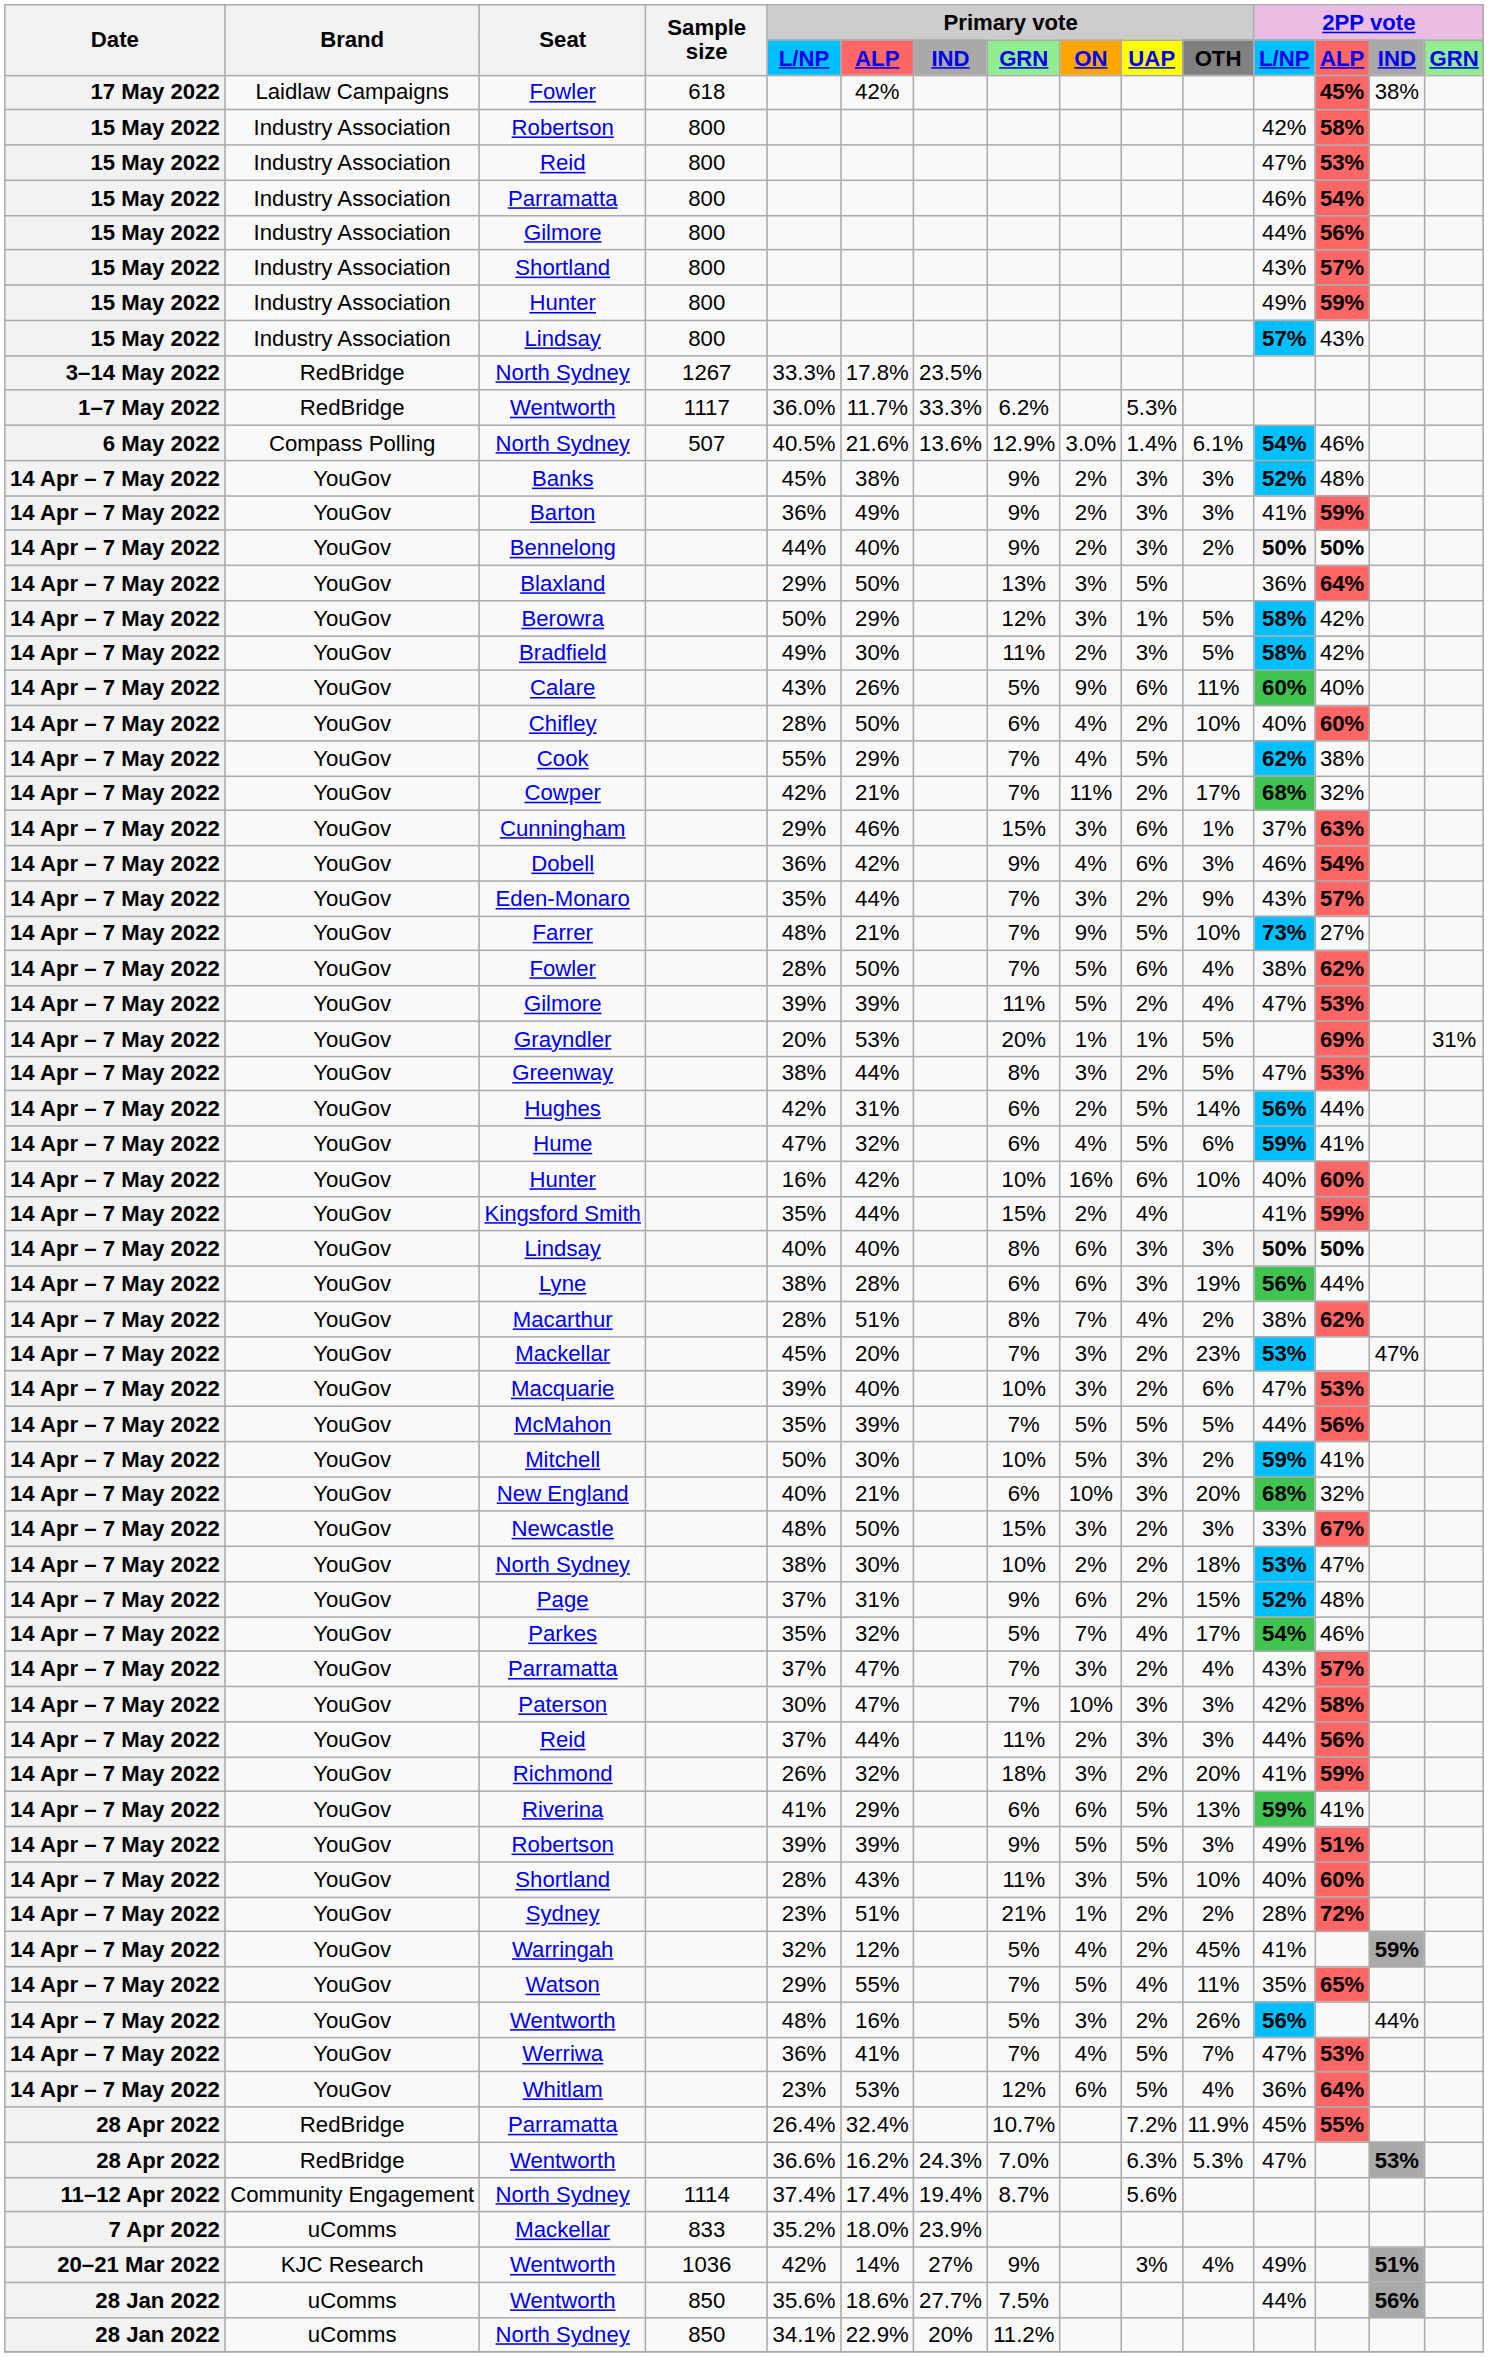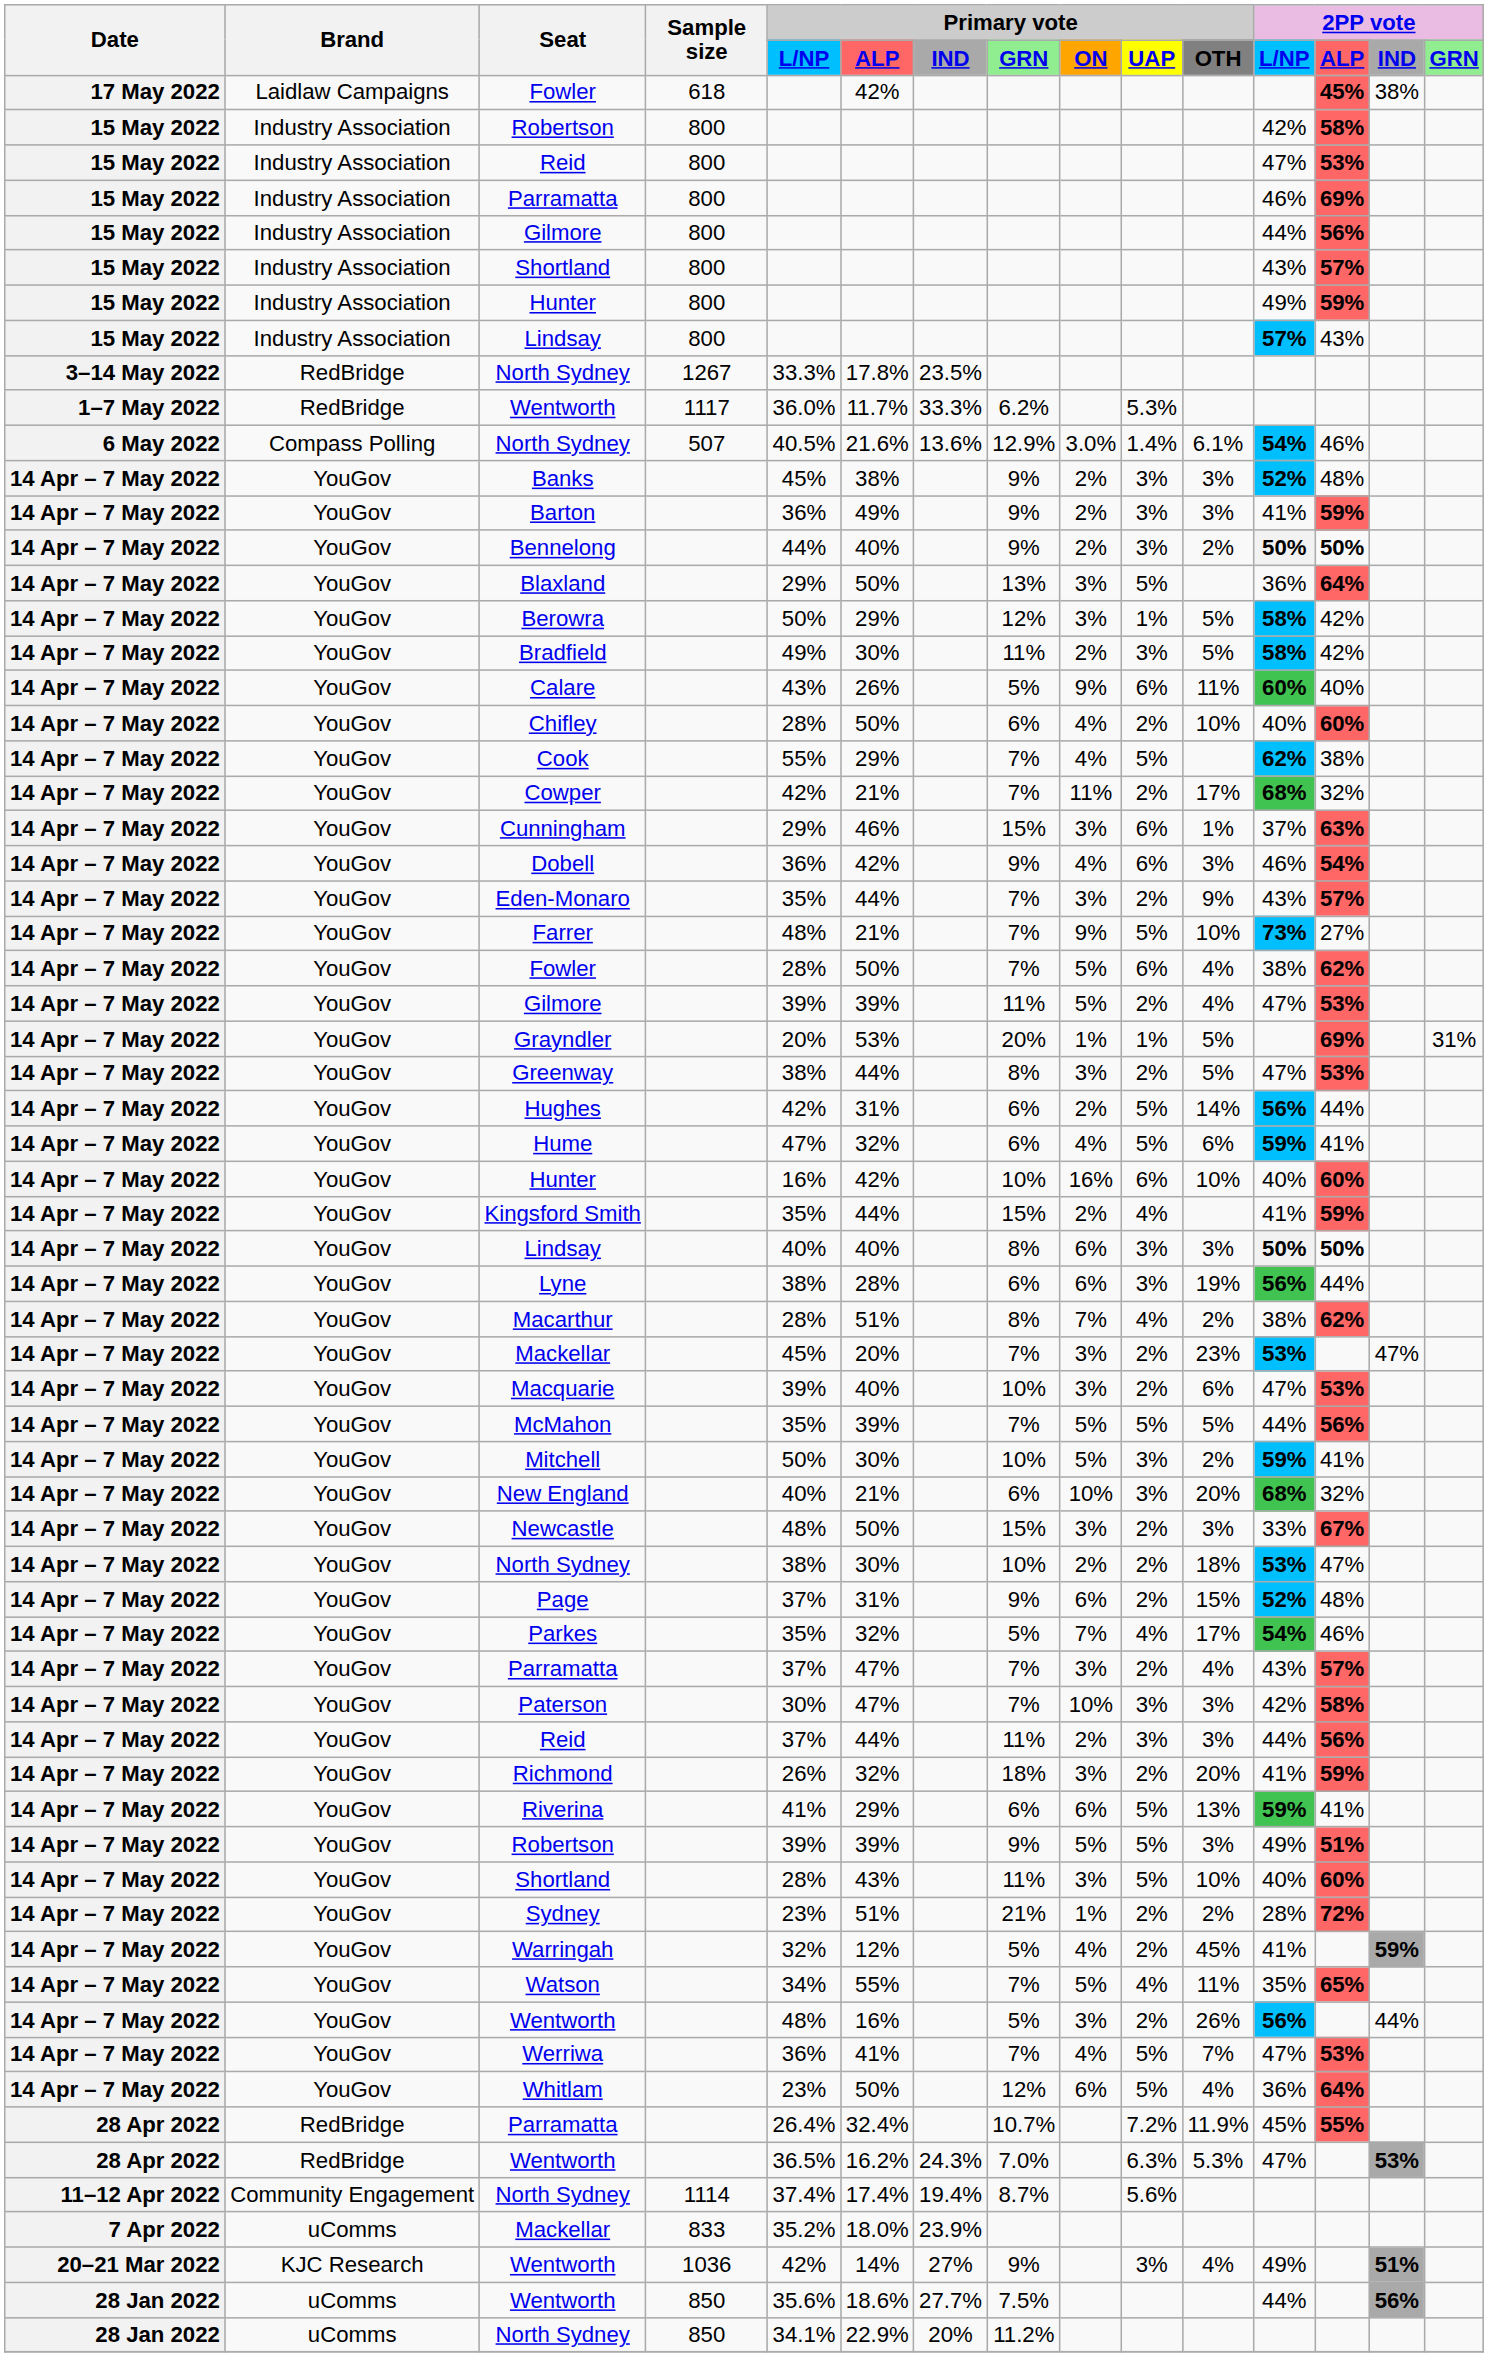15 May 2022 / Parramatta | 2PP vote / ALP: 54% -> 69%
Watson | Primary vote / L/NP: 29% -> 34%
Whitlam | Primary vote / ALP: 53% -> 50%
28 Apr 2022 / Wentworth | Primary vote / L/NP: 36.6% -> 36.5%
